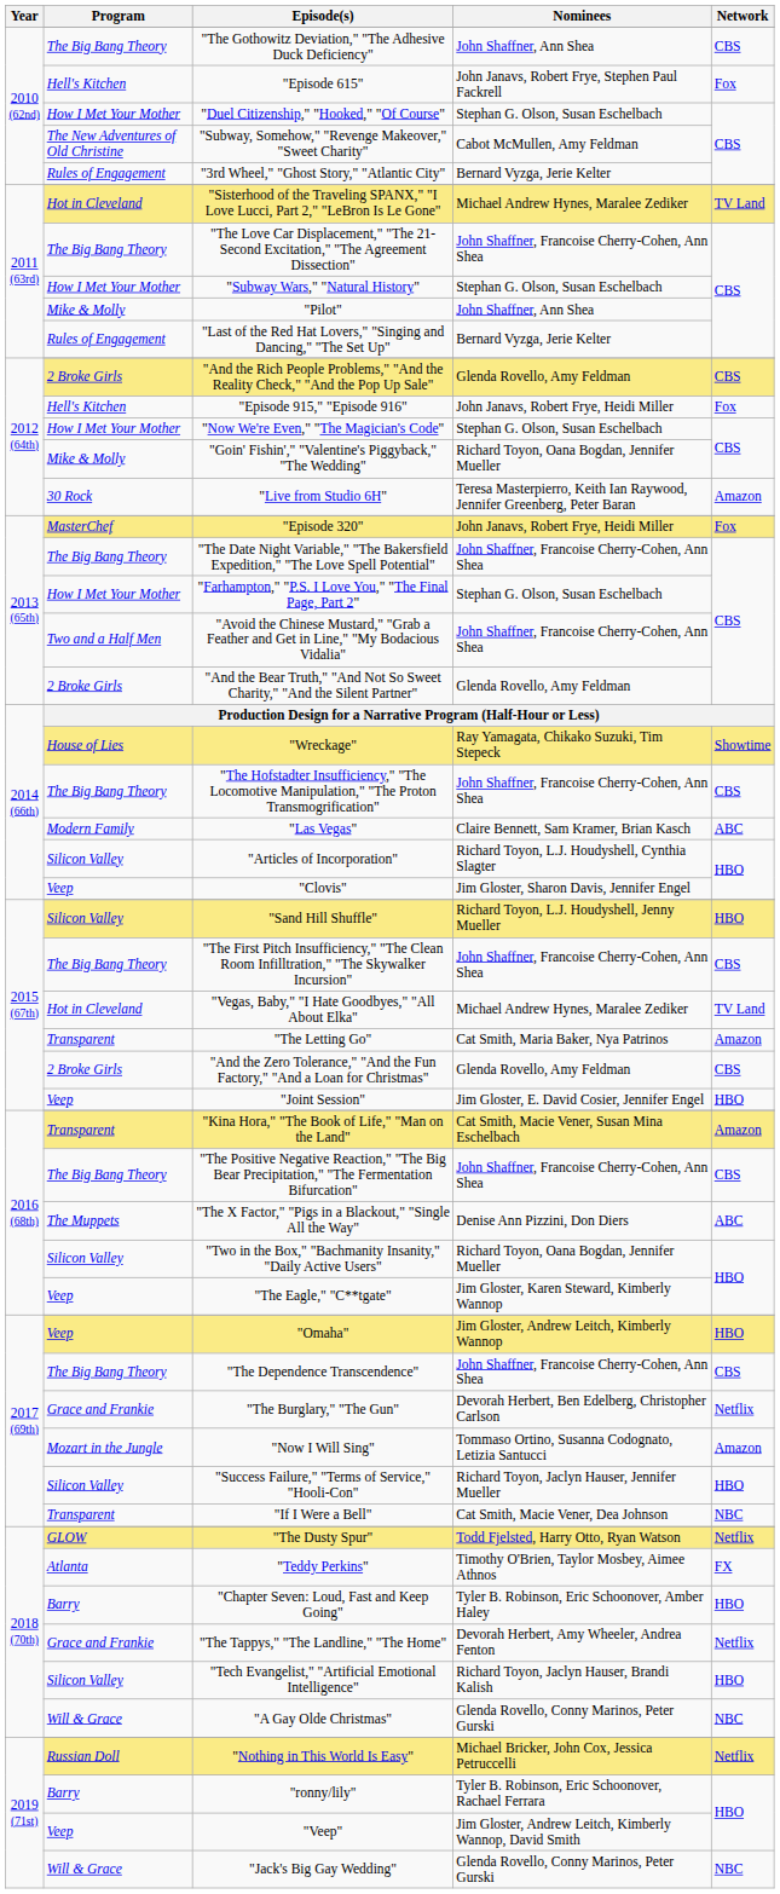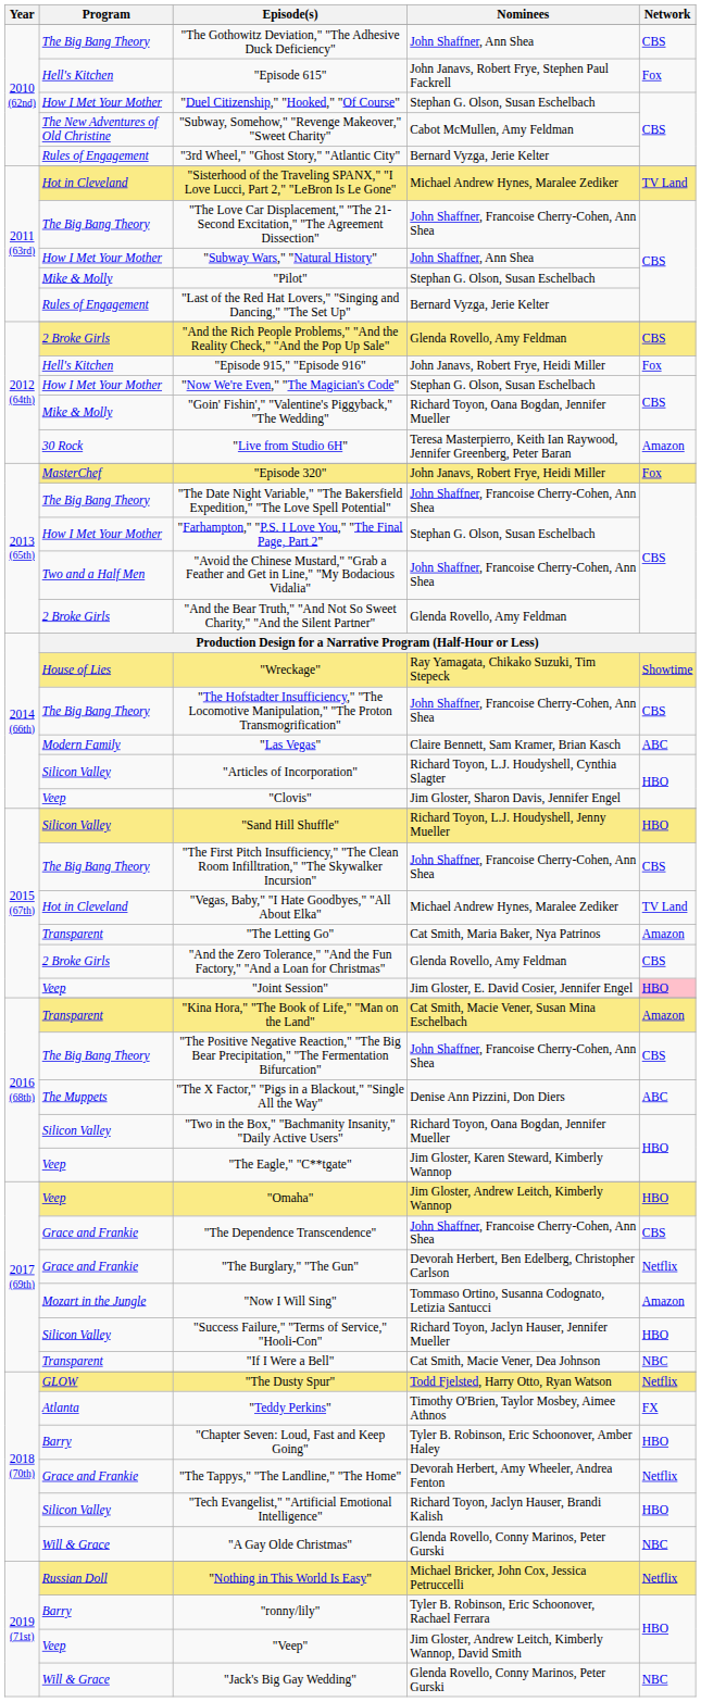"Subway Wars," "Natural History" | Nominees: Stephan G. Olson, Susan Eschelbach -> John Shaffner, Ann Shea
"Pilot" | Nominees: John Shaffner, Ann Shea -> Stephan G. Olson, Susan Eschelbach
"Joint Session" | Network: no background -> pink background
"The Dependence Transcendence" | Program: The Big Bang Theory -> Grace and Frankie
